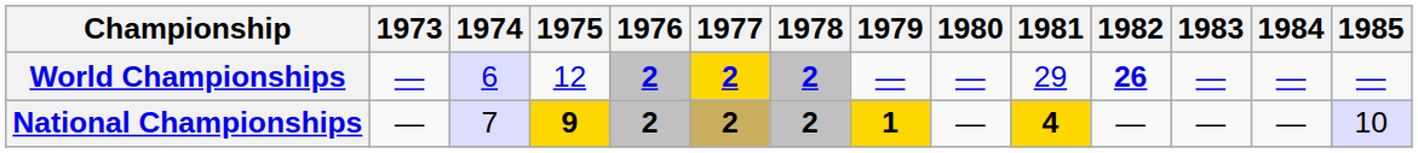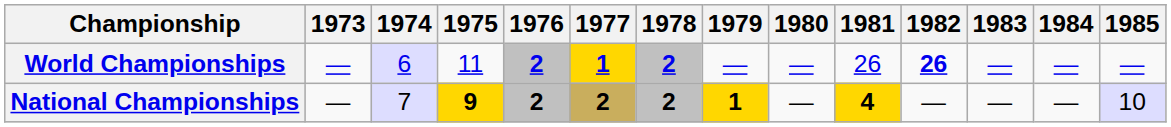World Championships | 1975: 12 -> 11
World Championships | 1977: 2 -> 1
World Championships | 1981: 29 -> 26
